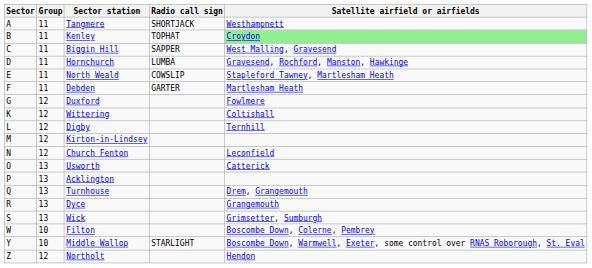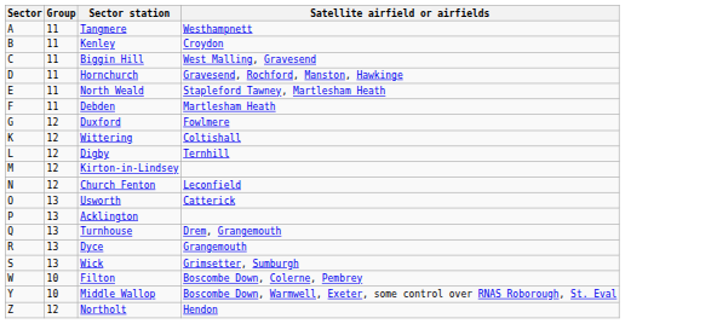- column: Radio call sign | SHORTJACK | TOPHAT | SAPPER | LUMBA | COWSLIP | GARTER | STARLIGHT
Kenley | Satellite airfield or airfields: lightgreen background -> no background
